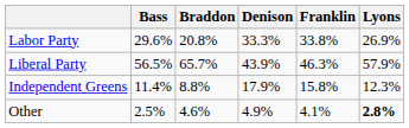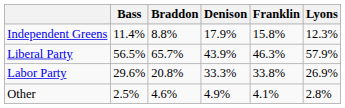rows swapped: Labor Party <-> Independent Greens
Other | Lyons: bold -> normal
